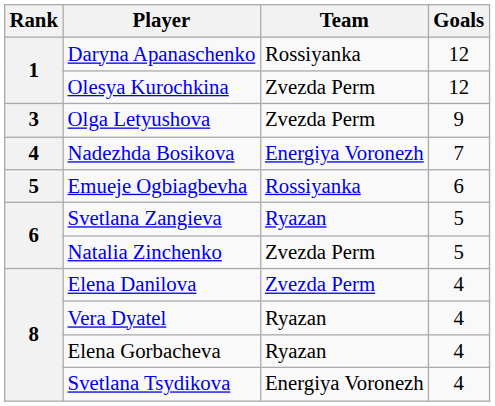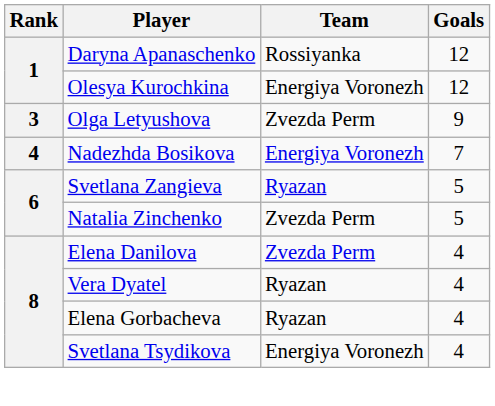Olesya Kurochkina | Team: Zvezda Perm -> Energiya Voronezh
- row: 5 | Emueje Ogbiagbevha | Rossiyanka | 6
